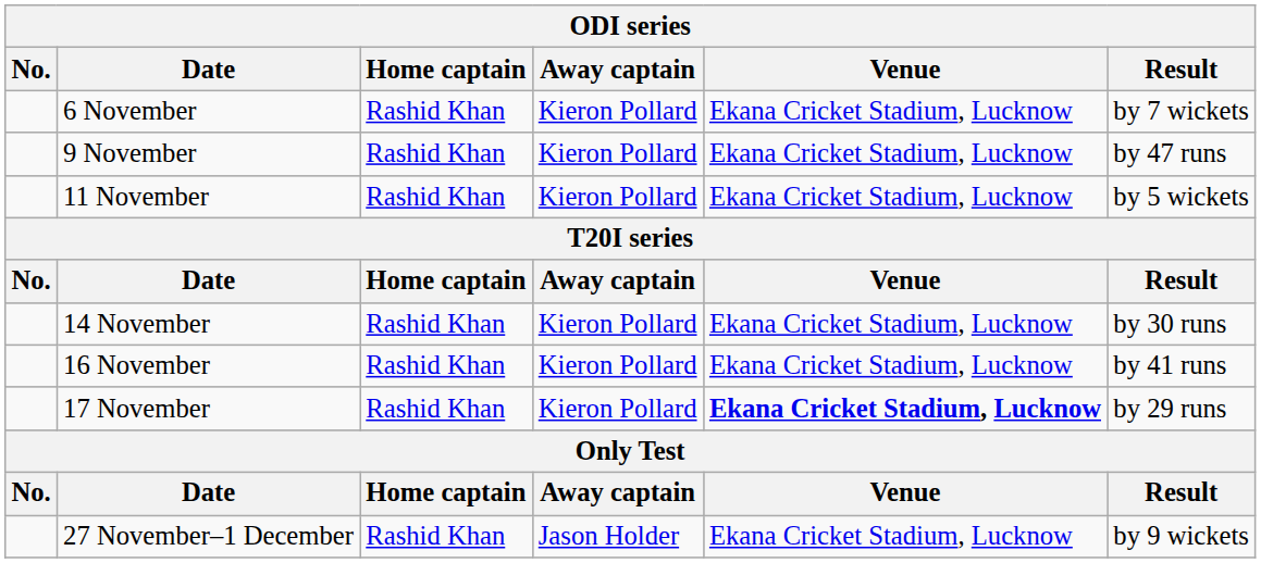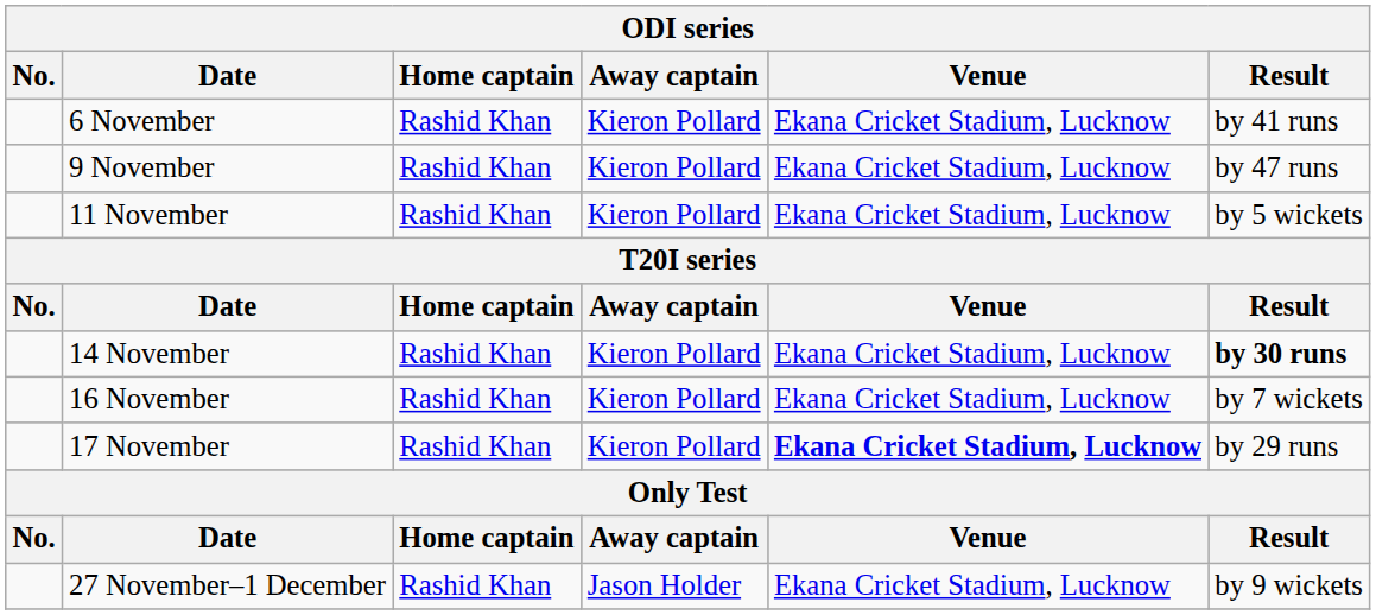6 November | Result: by 7 wickets -> by 41 runs
14 November | Result: normal -> bold
16 November | Result: by 41 runs -> by 7 wickets
